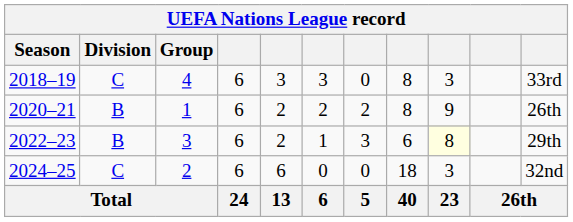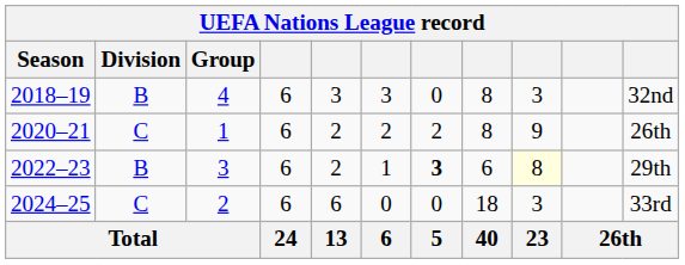2018–19 | Division: C -> B
2018–19 | column 11: 33rd -> 32nd
2020–21 | Division: B -> C
2022–23 | column 7: normal -> bold
2024–25 | column 11: 32nd -> 33rd
